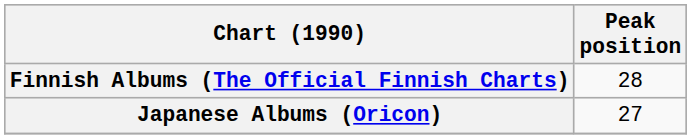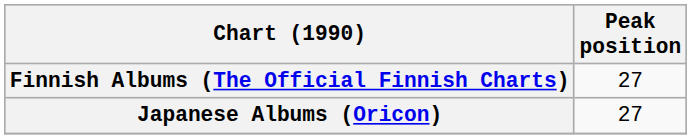Finnish Albums (The Official Finnish Charts) | Peak position: 28 -> 27
